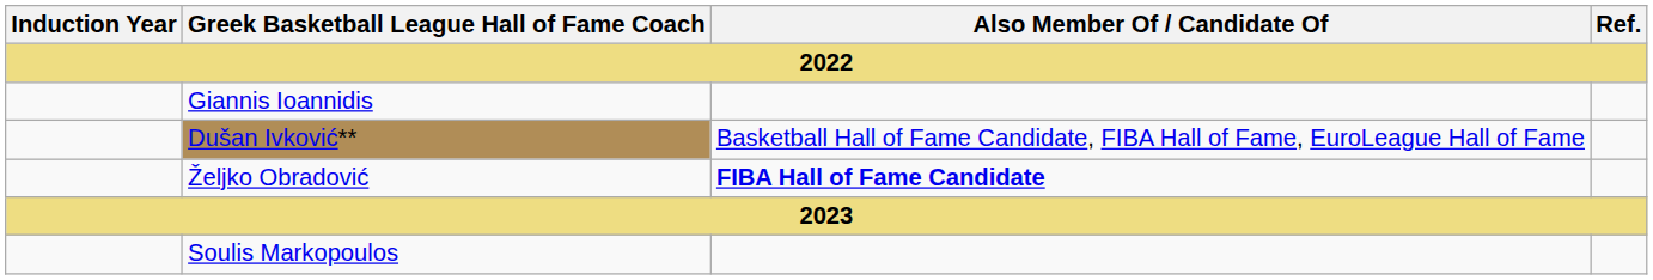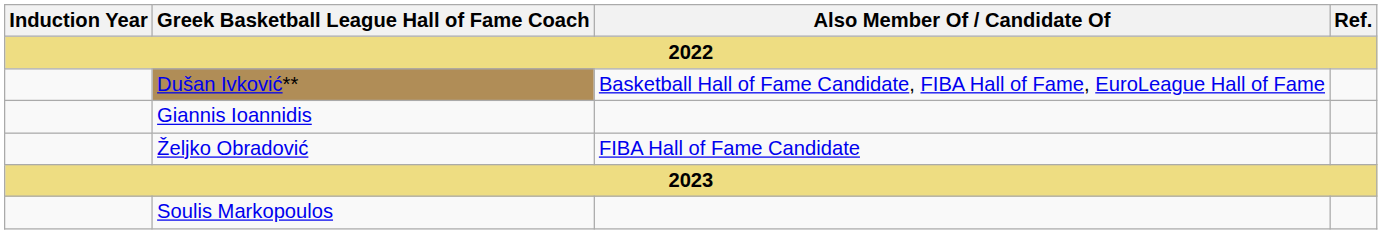rows swapped: Giannis Ioannidis <-> Dušan Ivković**
Željko Obradović | Also Member Of / Candidate Of: bold -> normal
